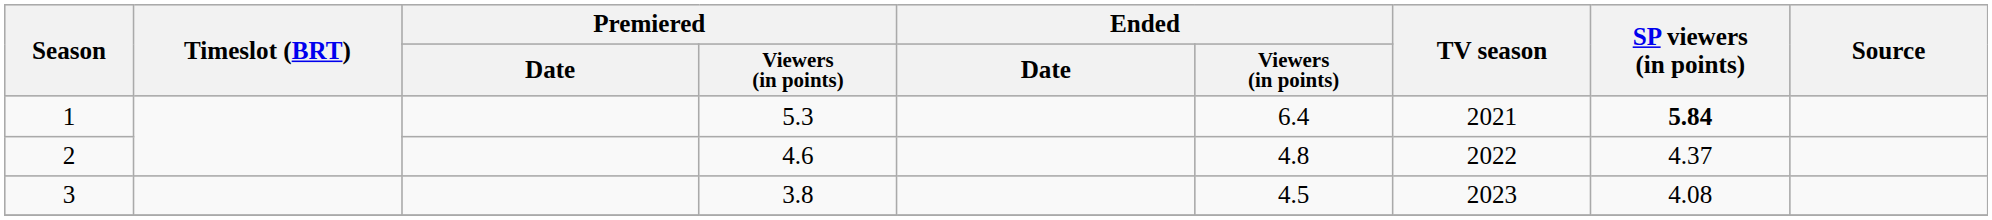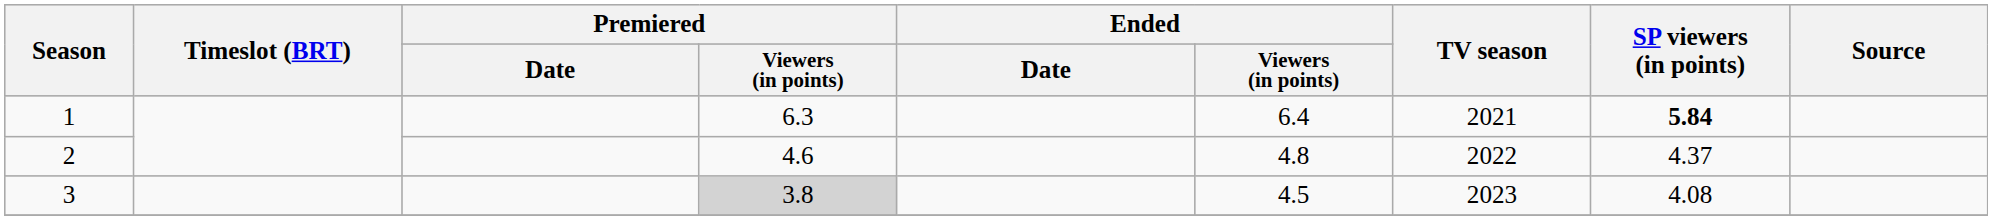1 | Premiered / Viewers (in points): 5.3 -> 6.3
3 | Premiered / Viewers (in points): no background -> lightgrey background
